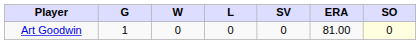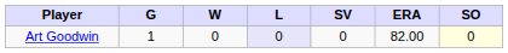Art Goodwin | L: no background -> lavender background
Art Goodwin | ERA: 81.00 -> 82.00
